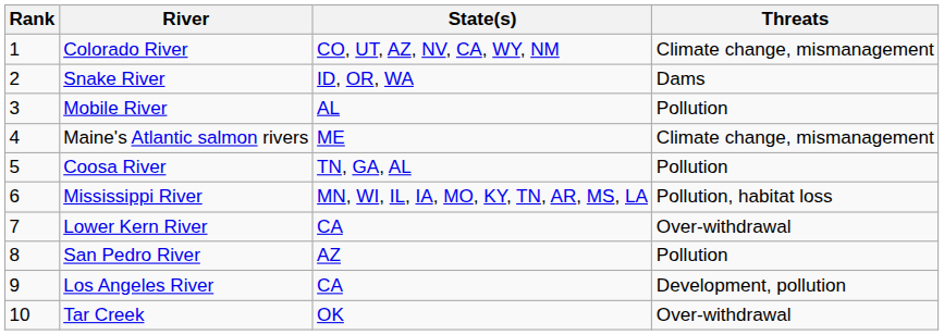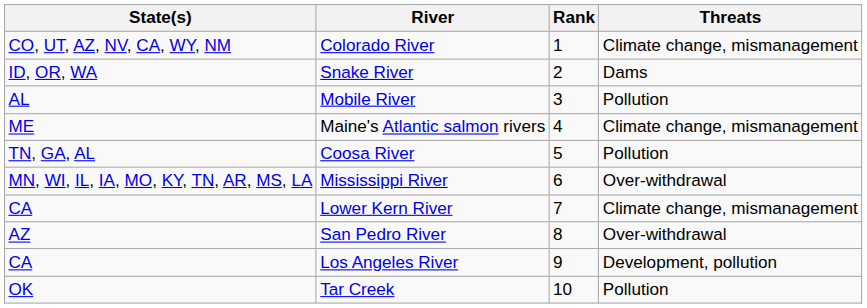columns swapped: Rank <-> State(s)
Mississippi River | Threats: Pollution, habitat loss -> Over-withdrawal
Lower Kern River | Threats: Over-withdrawal -> Climate change, mismanagement
San Pedro River | Threats: Pollution -> Over-withdrawal
Tar Creek | Threats: Over-withdrawal -> Pollution
